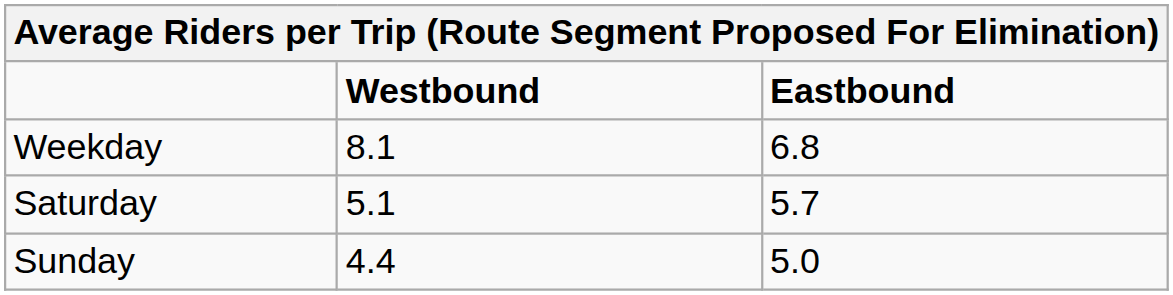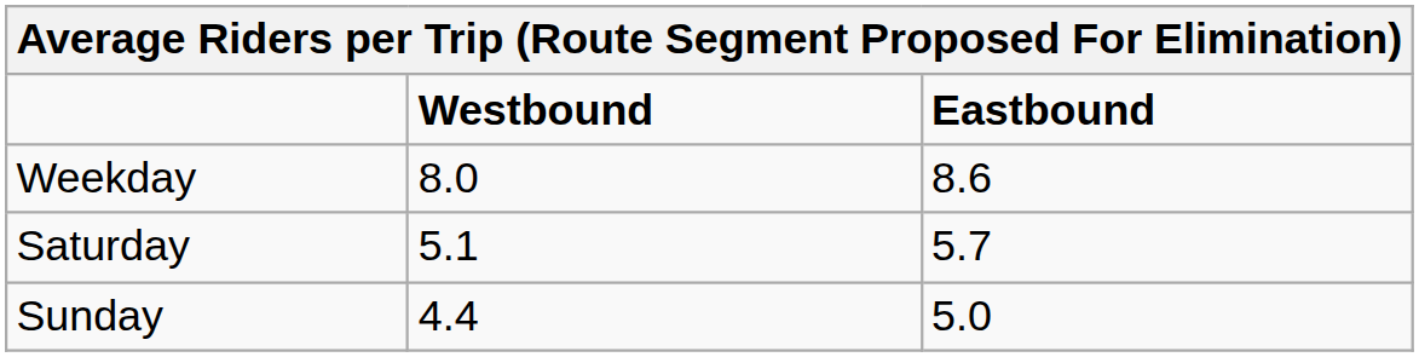Weekday | Westbound: 8.1 -> 8.0
Weekday | Eastbound: 6.8 -> 8.6
